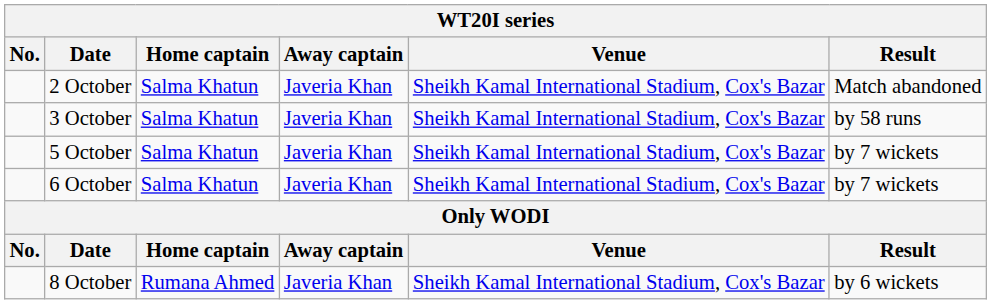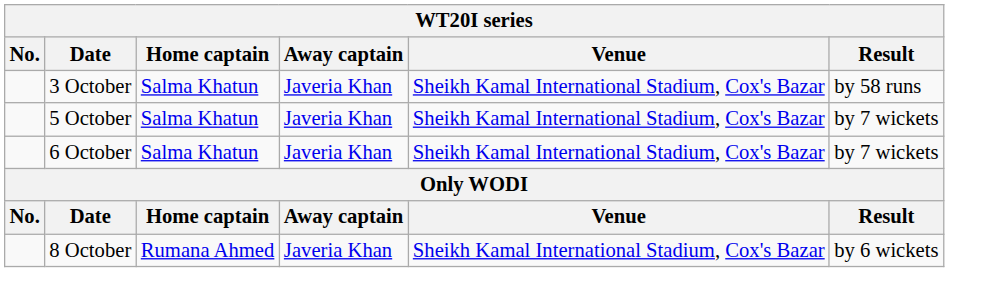- row: 2 October | Salma Khatun | Javeria Khan | Sheikh Kamal International Stadium, Cox's Bazar | Match abandoned
